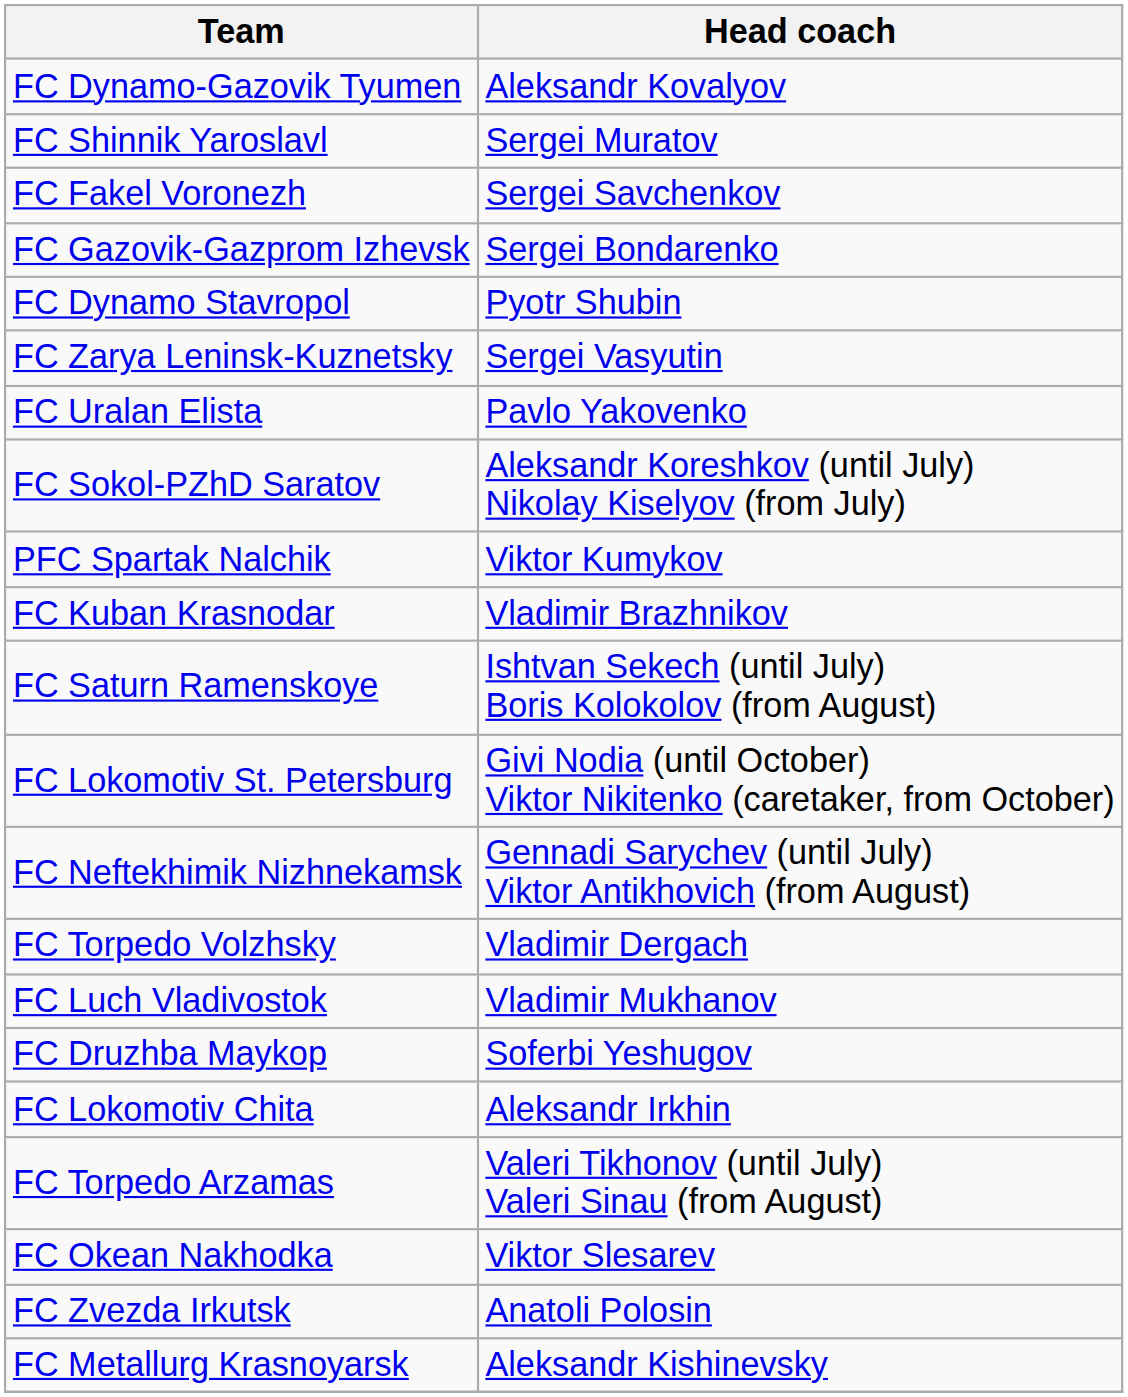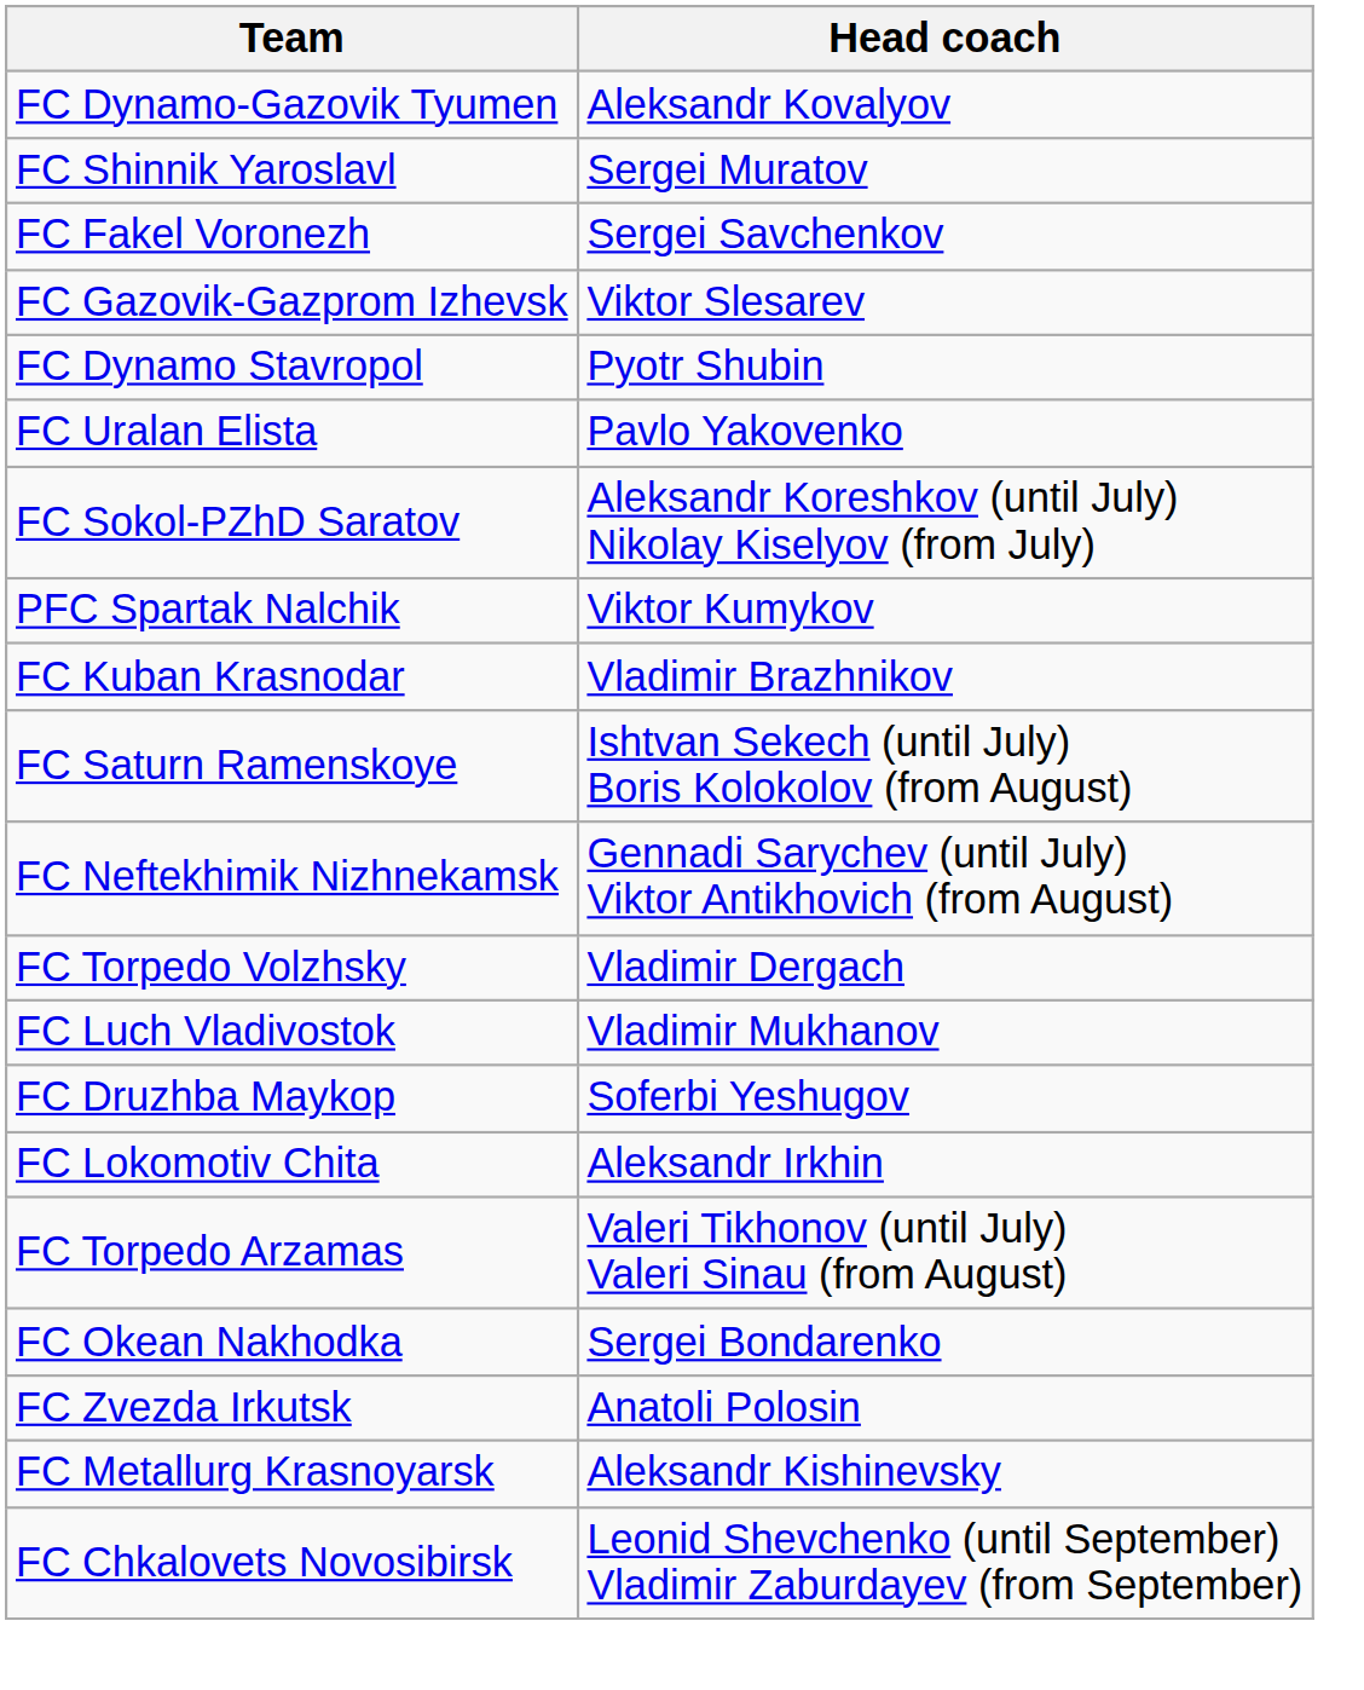FC Gazovik-Gazprom Izhevsk | Head coach: Sergei Bondarenko -> Viktor Slesarev
- row: FC Zarya Leninsk-Kuznetsky | Sergei Vasyutin
- row: FC Lokomotiv St. Petersburg | Givi Nodia (until October) Viktor Nikitenko (caretaker, from October)
FC Okean Nakhodka | Head coach: Viktor Slesarev -> Sergei Bondarenko
+ row: FC Chkalovets Novosibirsk | Leonid Shevchenko (until September) Vladimir Zaburdayev (from September)
